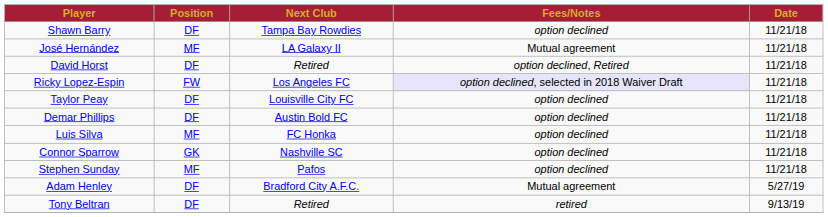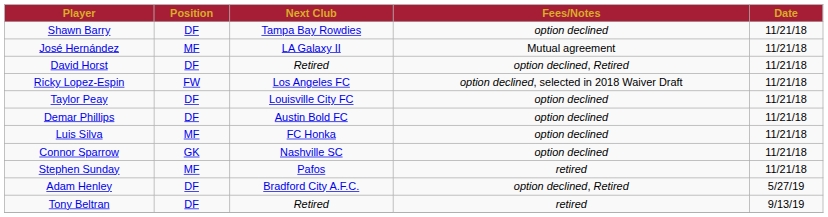Ricky Lopez-Espin | Fees/Notes: lavender background -> no background
Stephen Sunday | Fees/Notes: option declined -> retired
Adam Henley | Fees/Notes: Mutual agreement -> option declined, Retired
